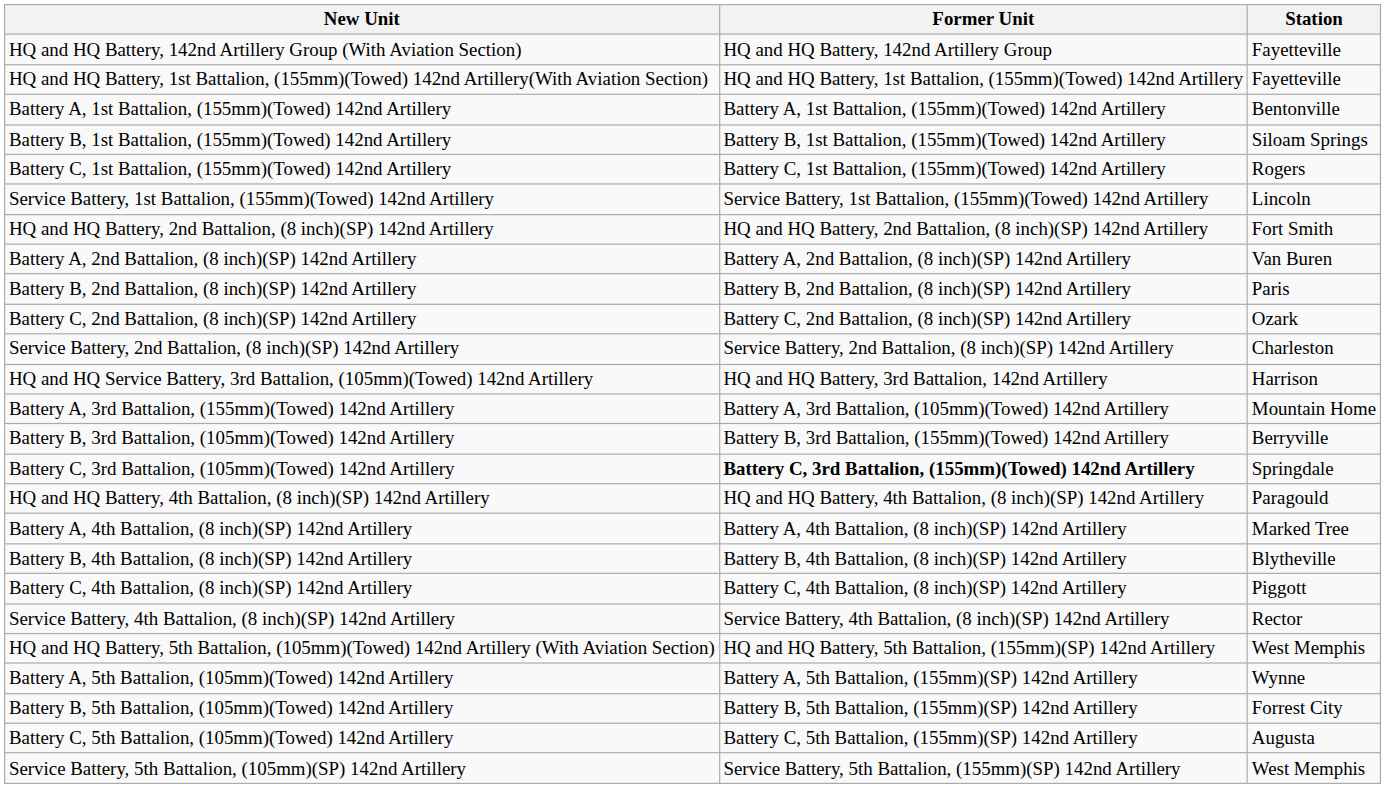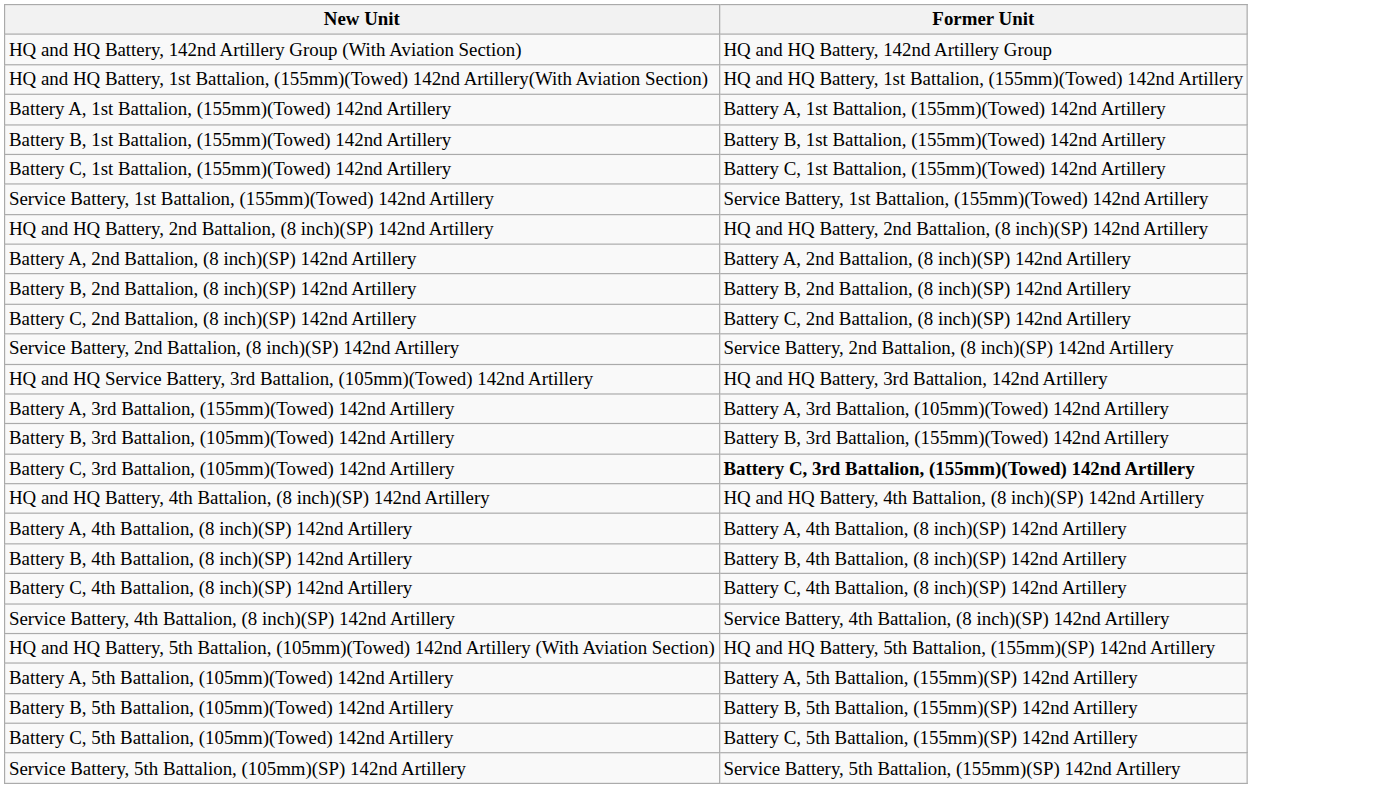- column: Station | Fayetteville | Fayetteville | Bentonville | Siloam Springs | Rogers | Lincoln | Fort Smith | Van Buren | Paris | Ozark | Charleston | Harrison | Mountain Home | Berryville | Springdale | Paragould | Marked Tree | Blytheville | Piggott | Rector | West Memphis | Wynne | Forrest City | Augusta | West Memphis
